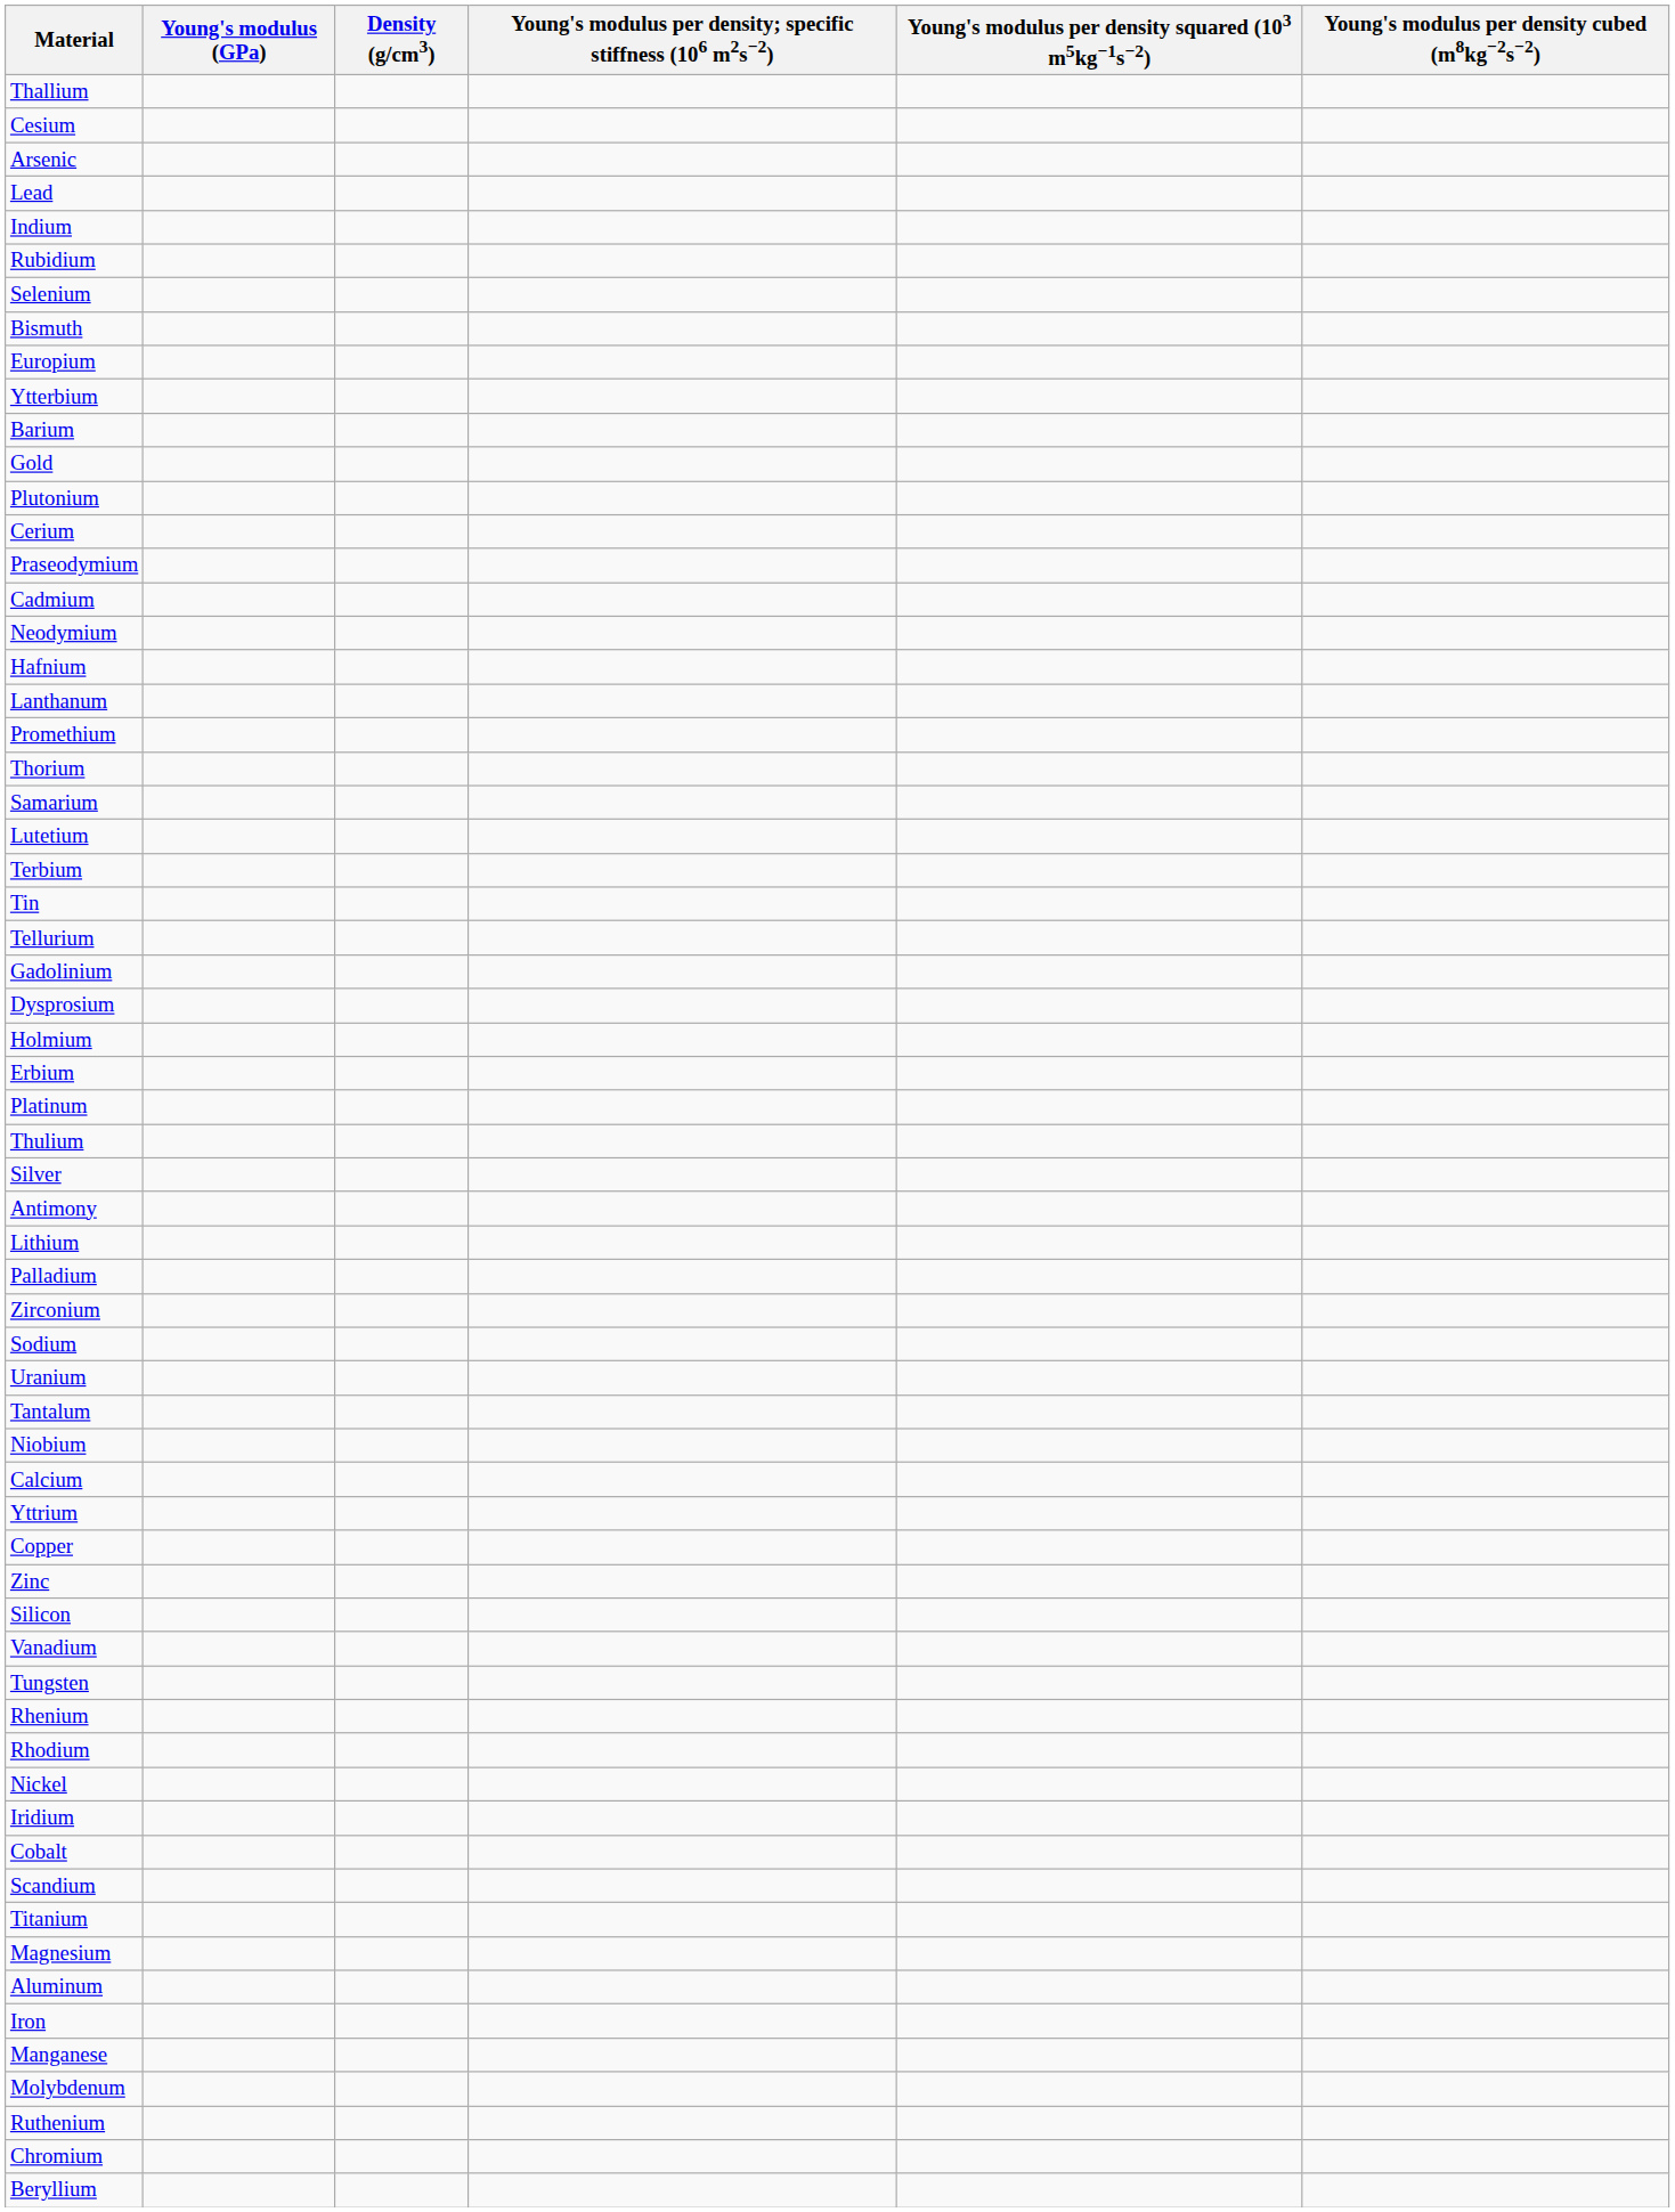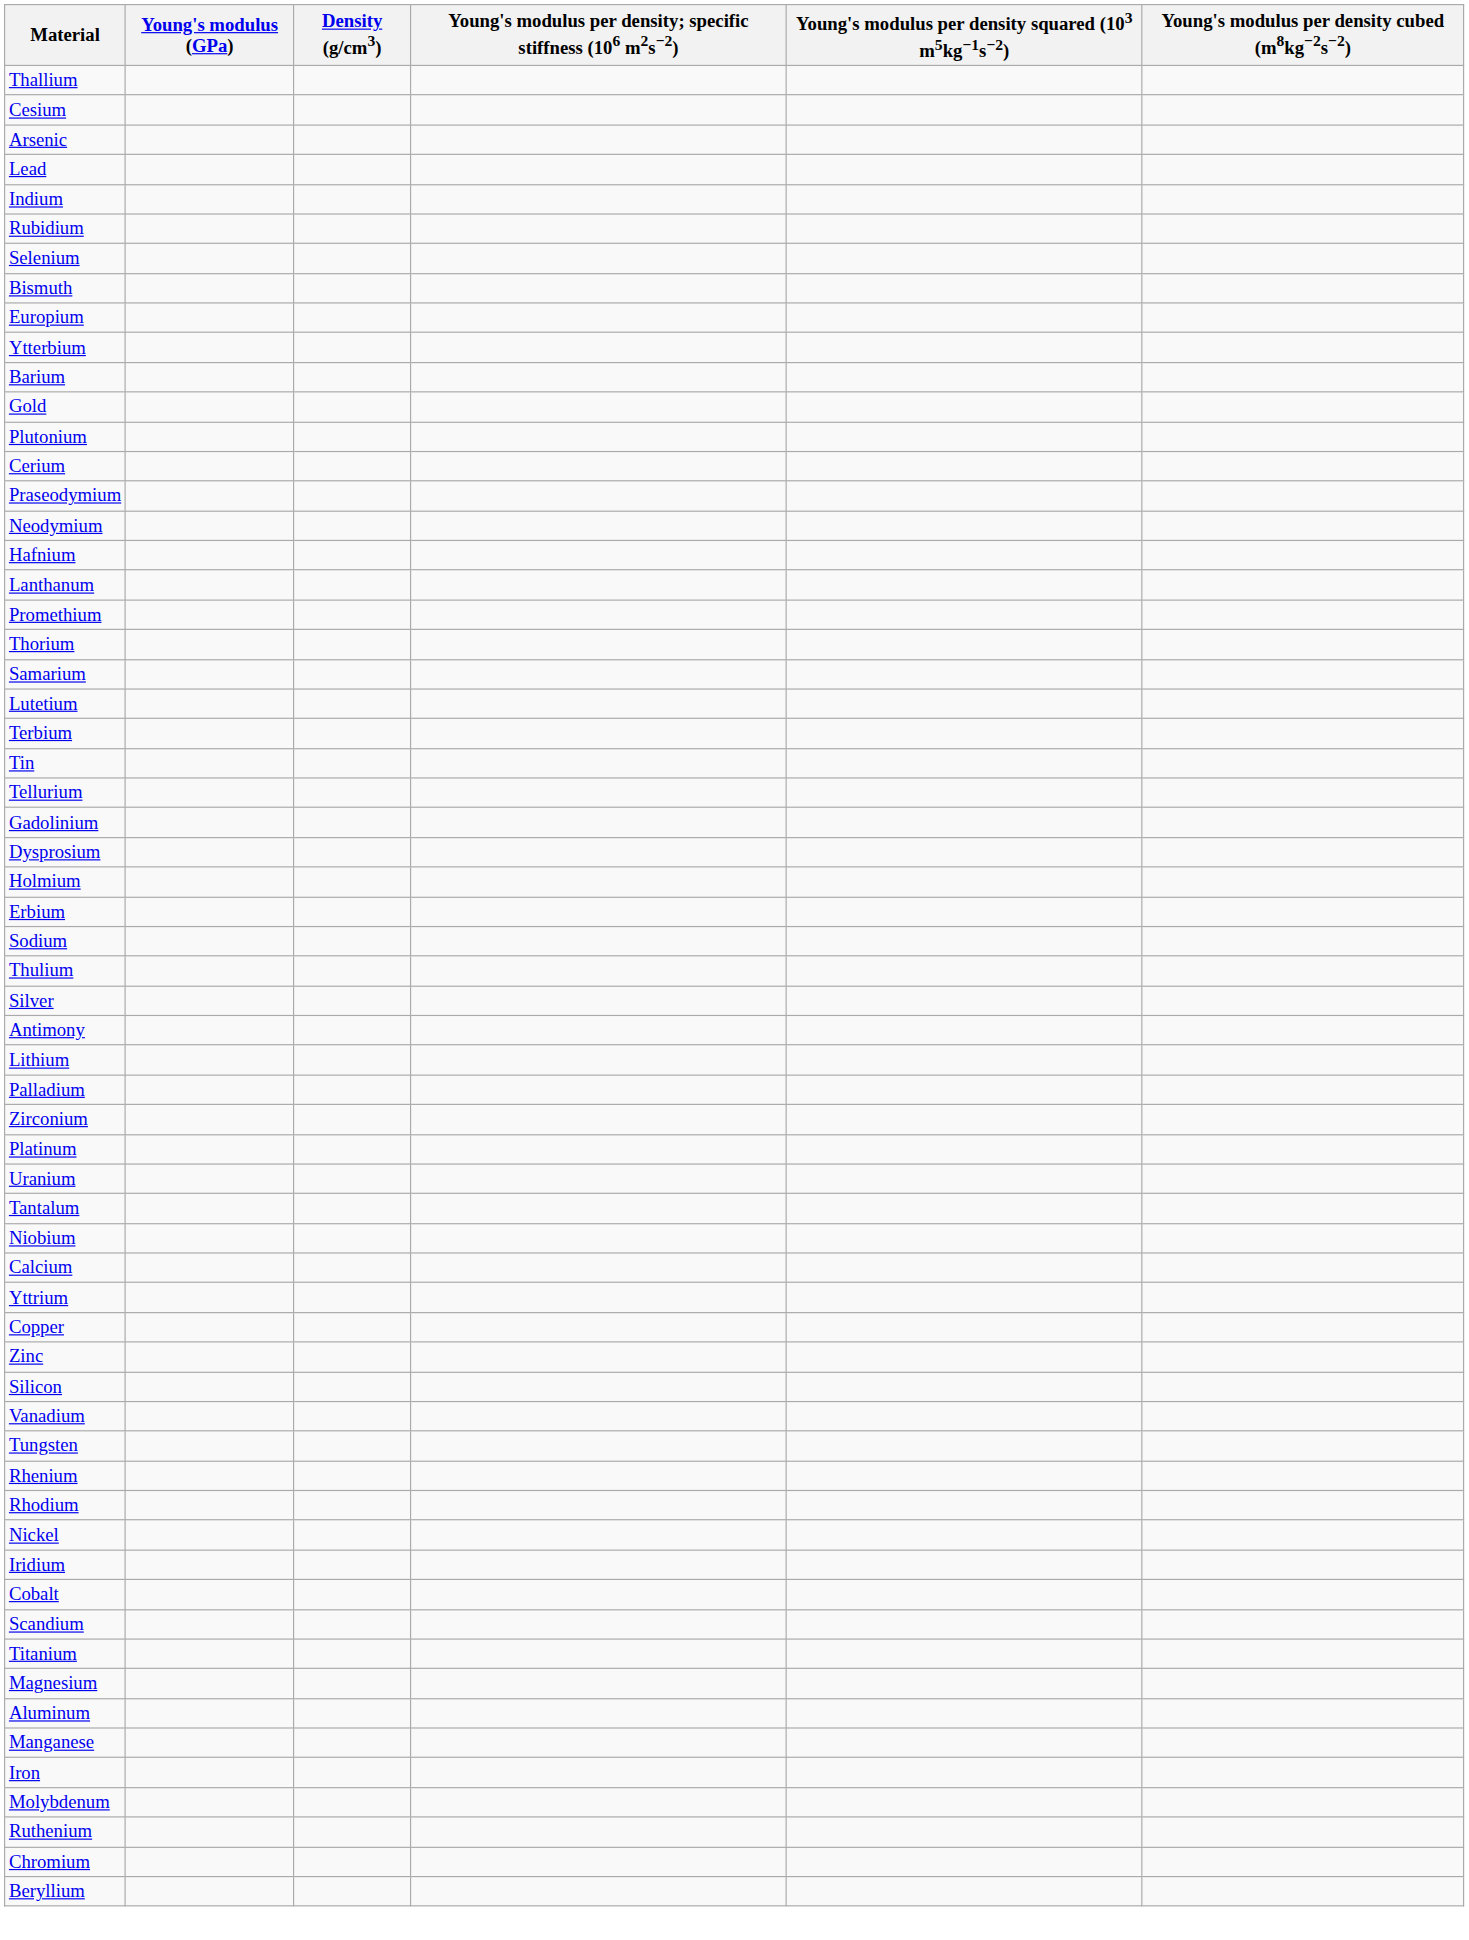- row: Cadmium
rows swapped: Platinum <-> Sodium
rows swapped: Manganese <-> Iron
